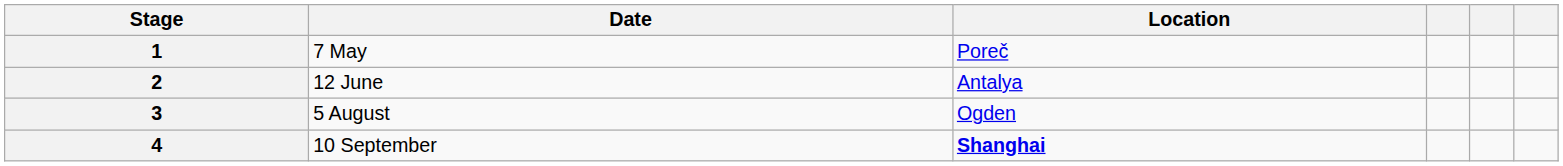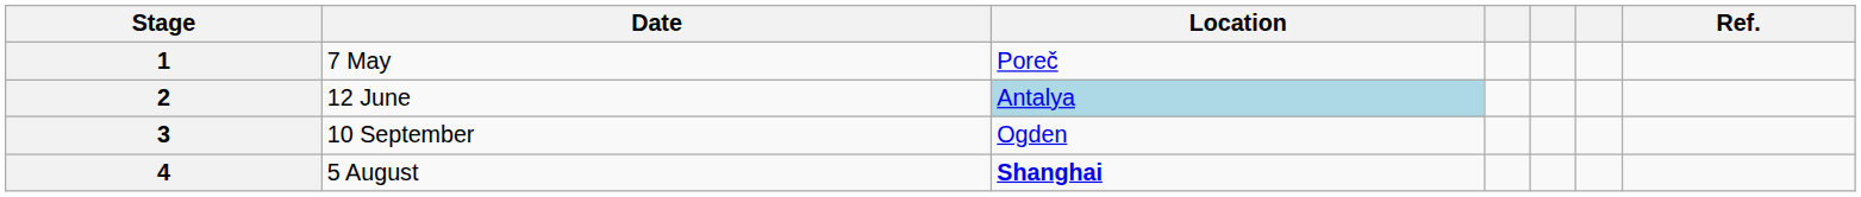+ column: Ref.
2 | Location: no background -> lightblue background
3 | Date: 5 August -> 10 September
4 | Date: 10 September -> 5 August
